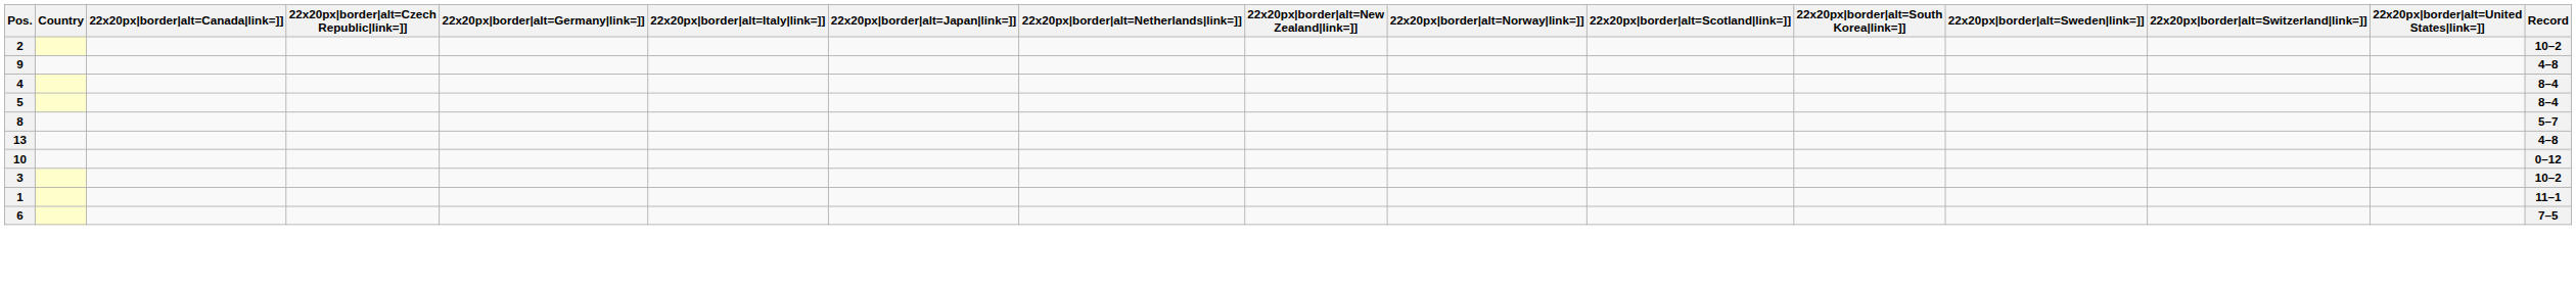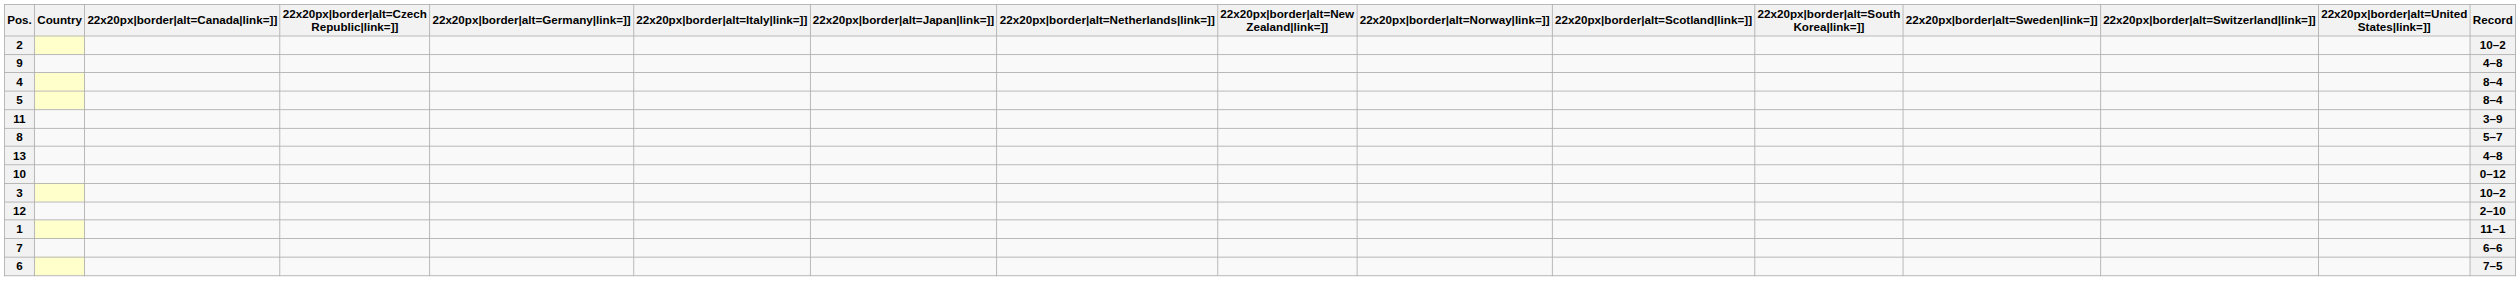+ row: 11 | 3–9
+ row: 12 | 2–10
+ row: 7 | 6–6
